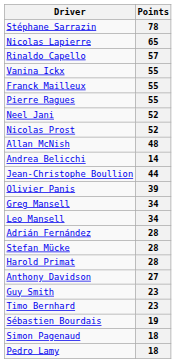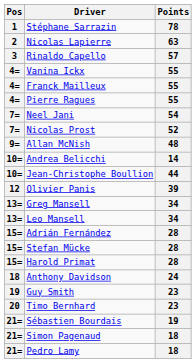+ column: Pos | 1 | 2 | 3 | 4= | 4= | 4= | 7= | 7= | 9= | 10= | 10= | 12 | 13= | 13= | 15= | 15= | 15= | 18 | 19 | 20 | 21= | 21= | 21=
Nicolas Lapierre | Points: 65 -> 63
Neel Jani | Points: 52 -> 54
Anthony Davidson | Points: 27 -> 24
